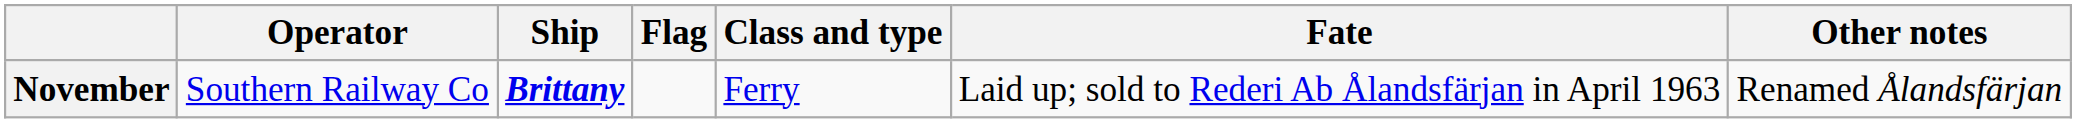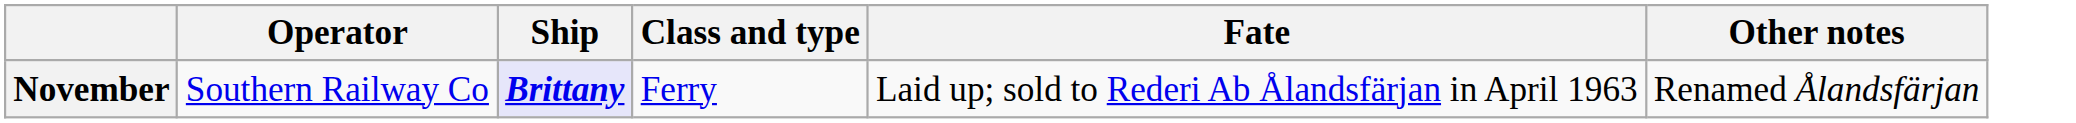- column: Flag
November | Ship: no background -> lavender background
